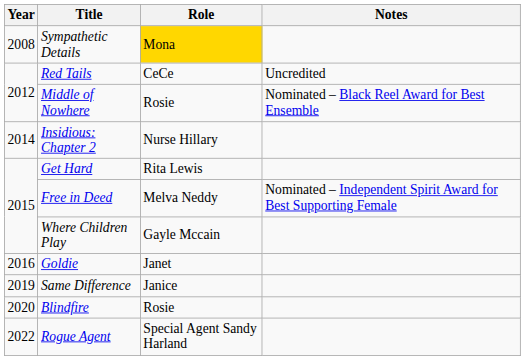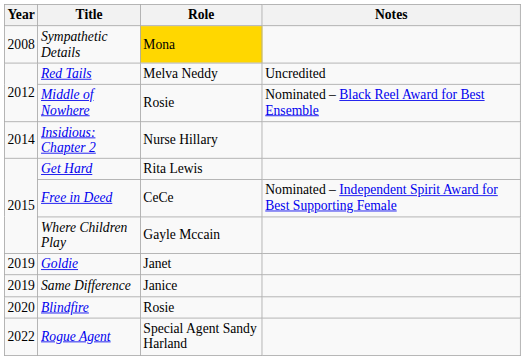Red Tails | Role: CeCe -> Melva Neddy
Free in Deed | Role: Melva Neddy -> CeCe
Goldie | Year: 2016 -> 2019
